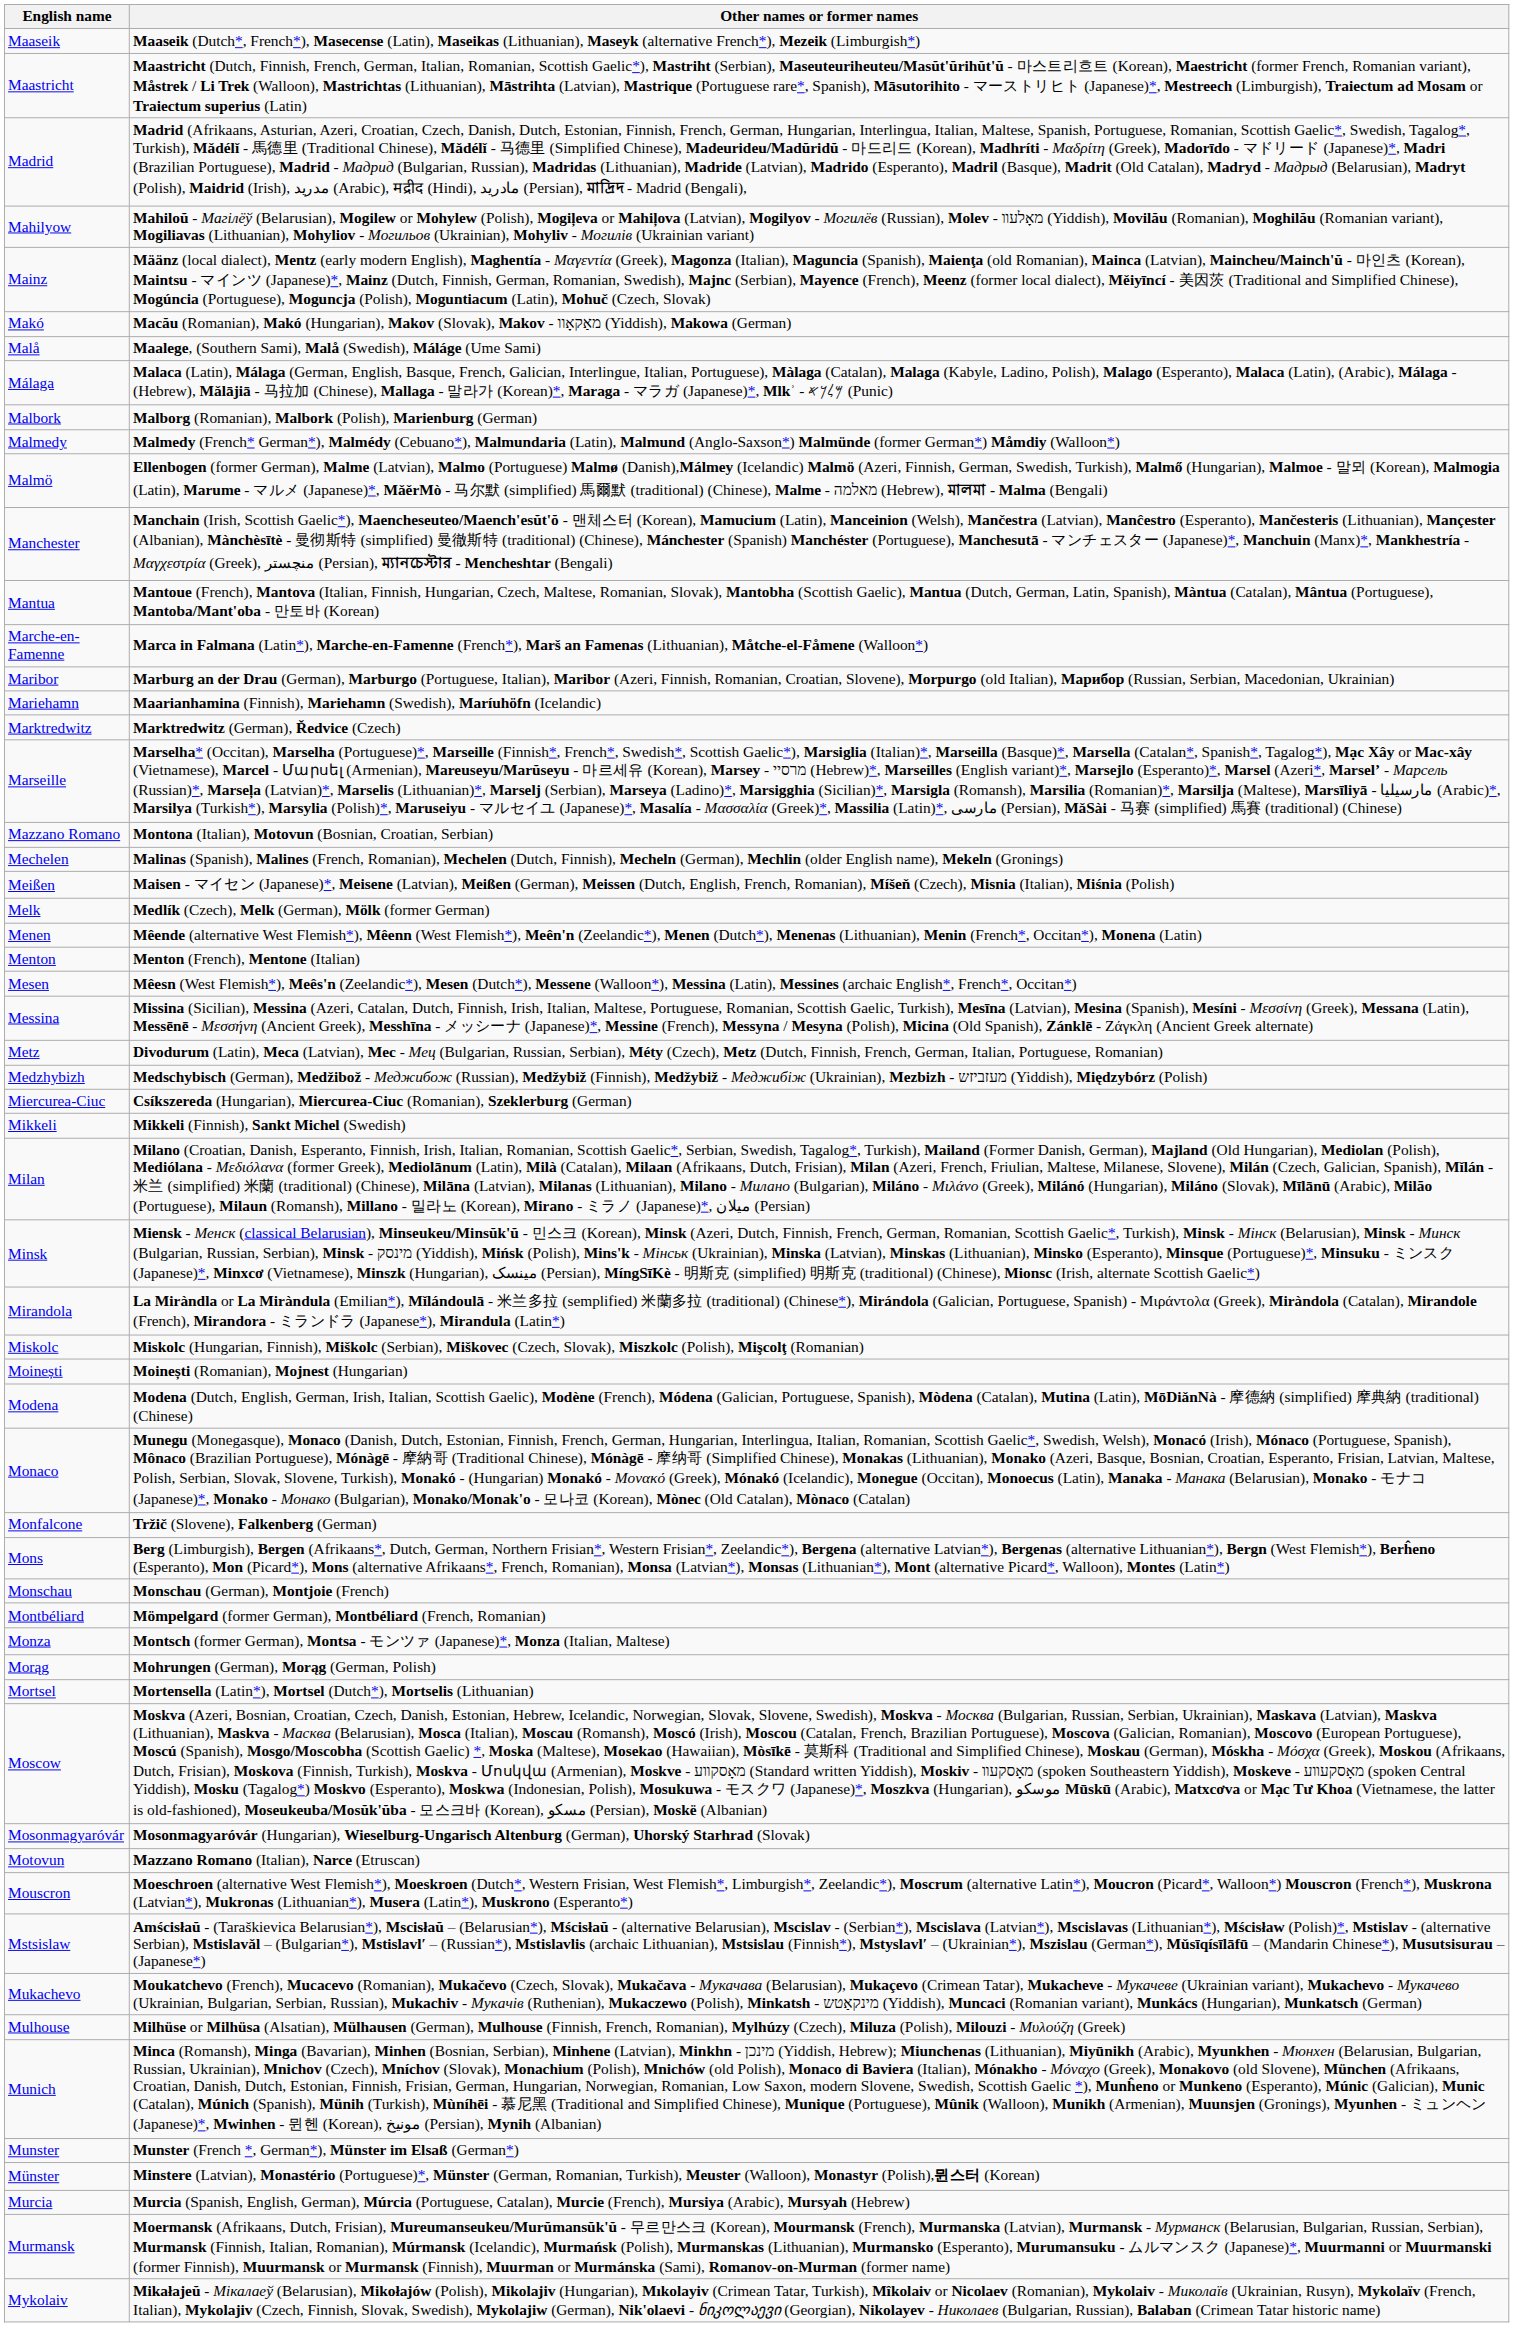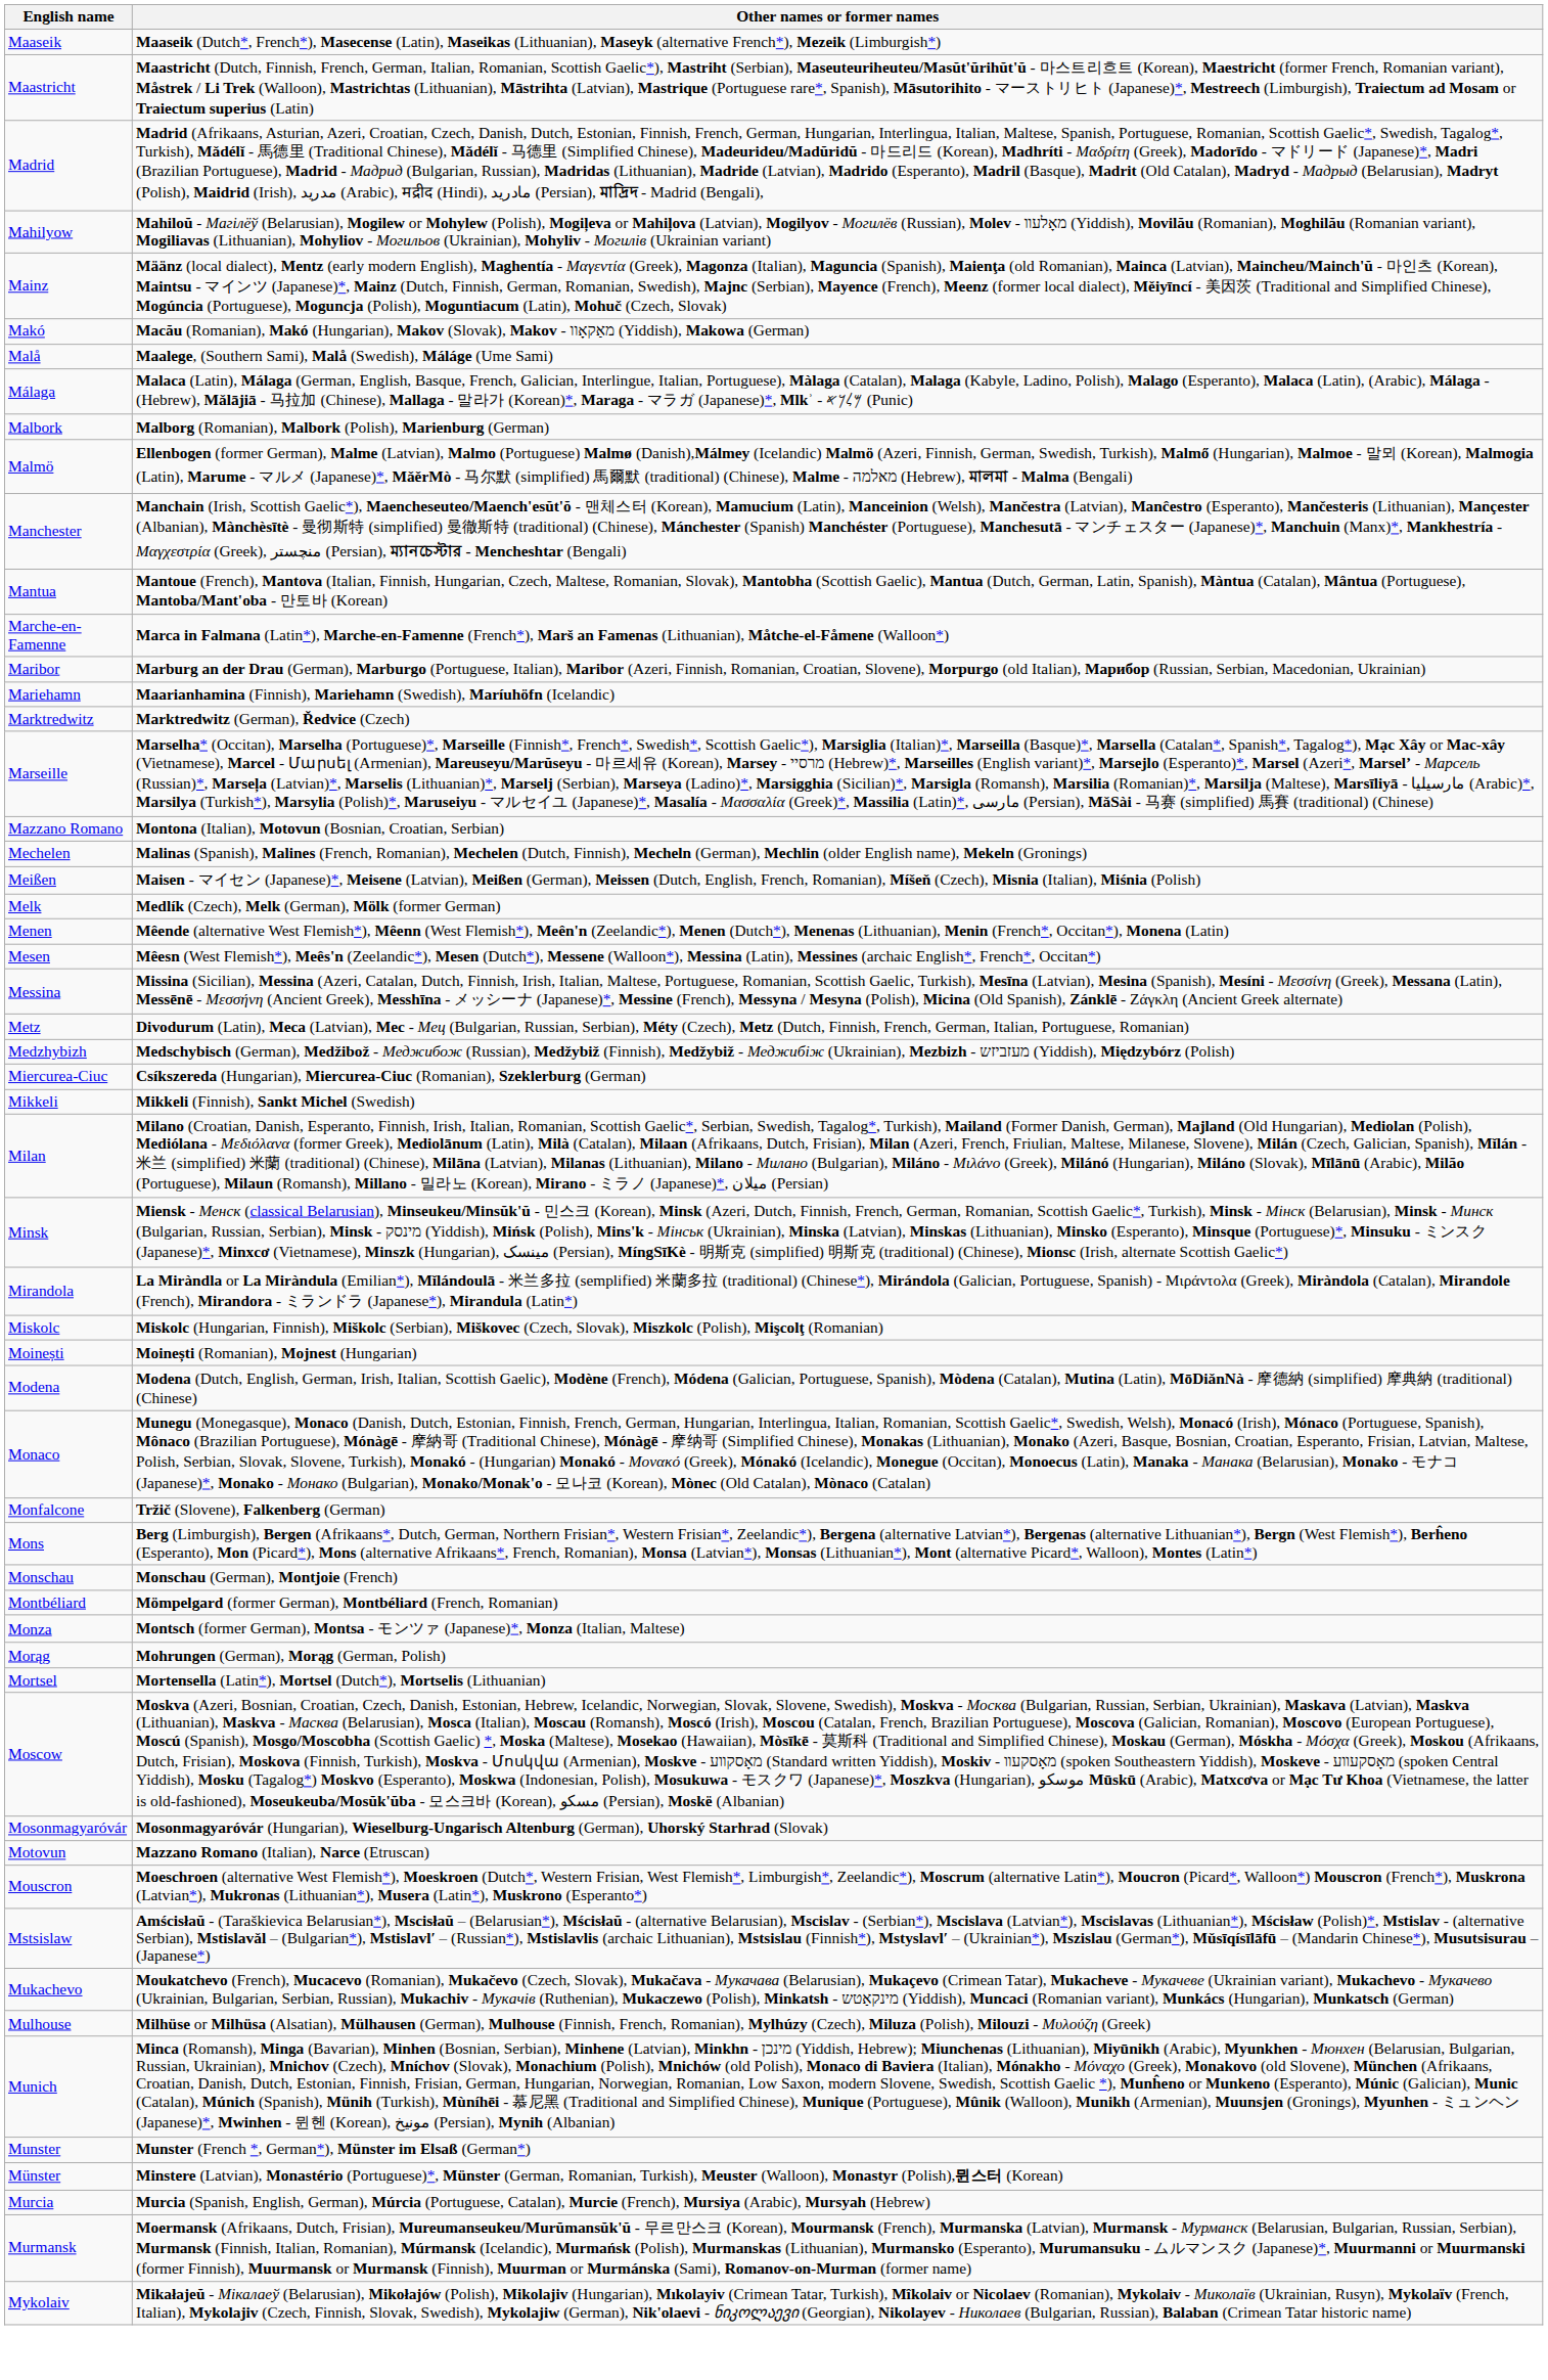- row: Malmedy | Malmedy (French* German*), Malmédy (Cebuano*), Malmundaria (Latin), Malmund (Anglo-Saxson*) Malmünde (former German*) Måmdiy (Walloon*)
- row: Menton | Menton (French), Mentone (Italian)
